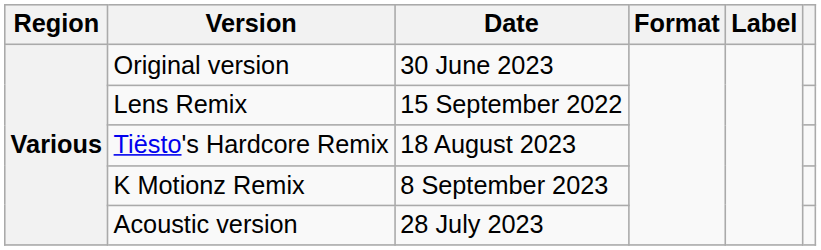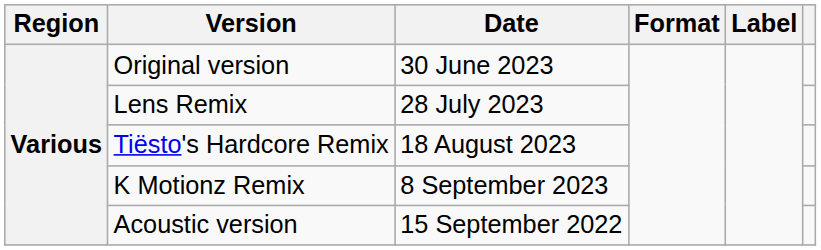Lens Remix | Date: 15 September 2022 -> 28 July 2023
Acoustic version | Date: 28 July 2023 -> 15 September 2022
